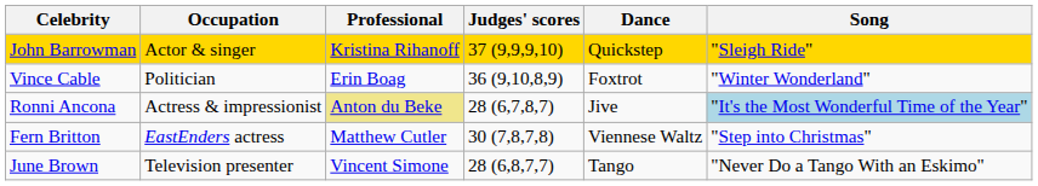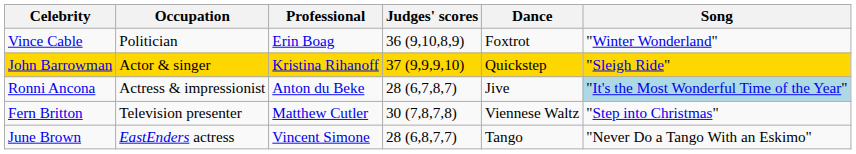rows swapped: John Barrowman <-> Vince Cable
Ronni Ancona | Professional: khaki background -> no background
Fern Britton | Occupation: EastEnders actress -> Television presenter
June Brown | Occupation: Television presenter -> EastEnders actress
